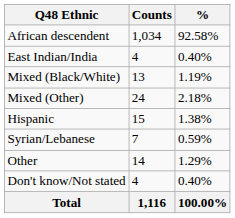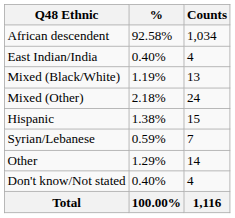columns swapped: Counts <-> %
